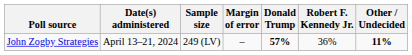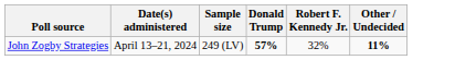- column: Margin of error | –
John Zogby Strategies | Robert F. Kennedy Jr.: 36% -> 32%
